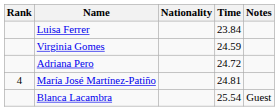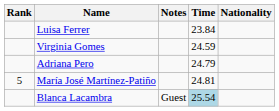columns swapped: Nationality <-> Notes
Adriana Pero | Time: 24.72 -> 24.79
María José Martínez-Patiño | Rank: 4 -> 5
Blanca Lacambra | Time: no background -> lightblue background
